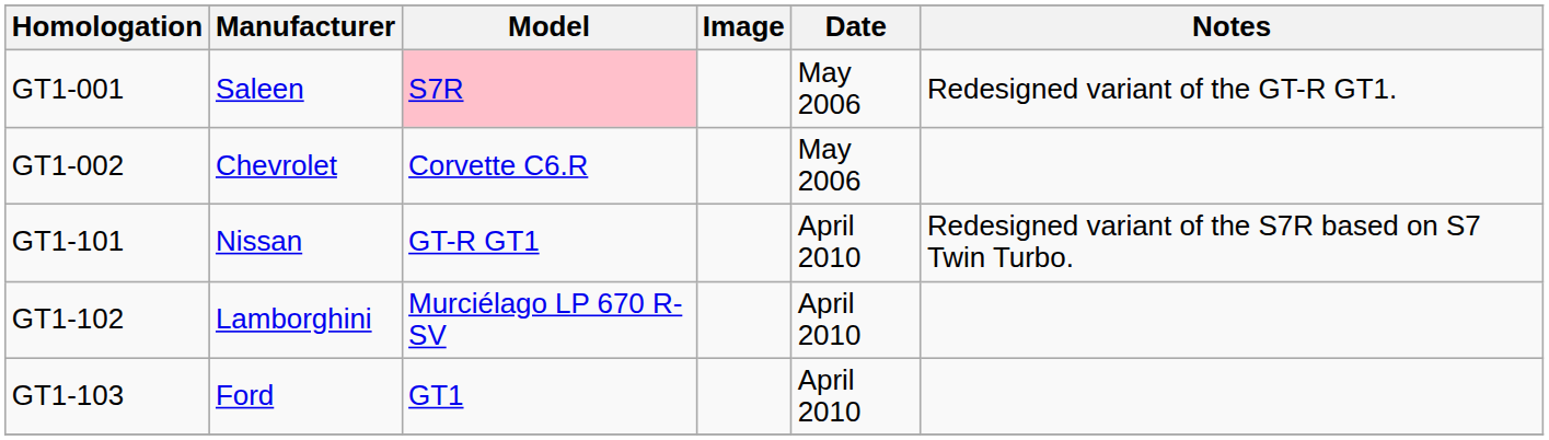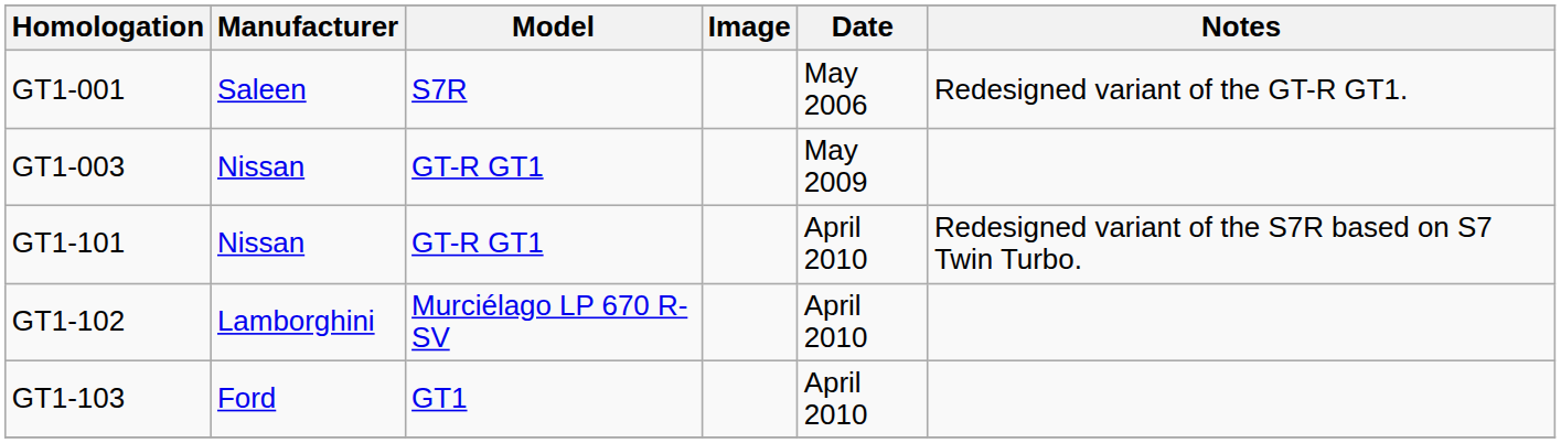GT1-001 | Model: pink background -> no background
- row: GT1-002 | Chevrolet | Corvette C6.R | May 2006
+ row: GT1-003 | Nissan | GT-R GT1 | May 2009
